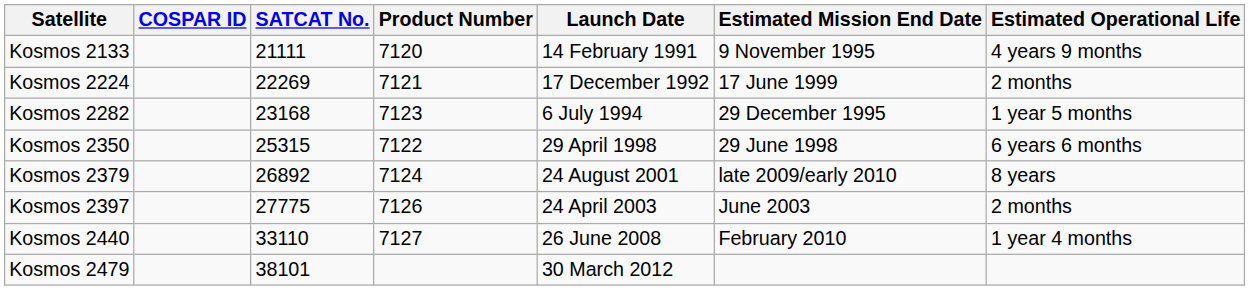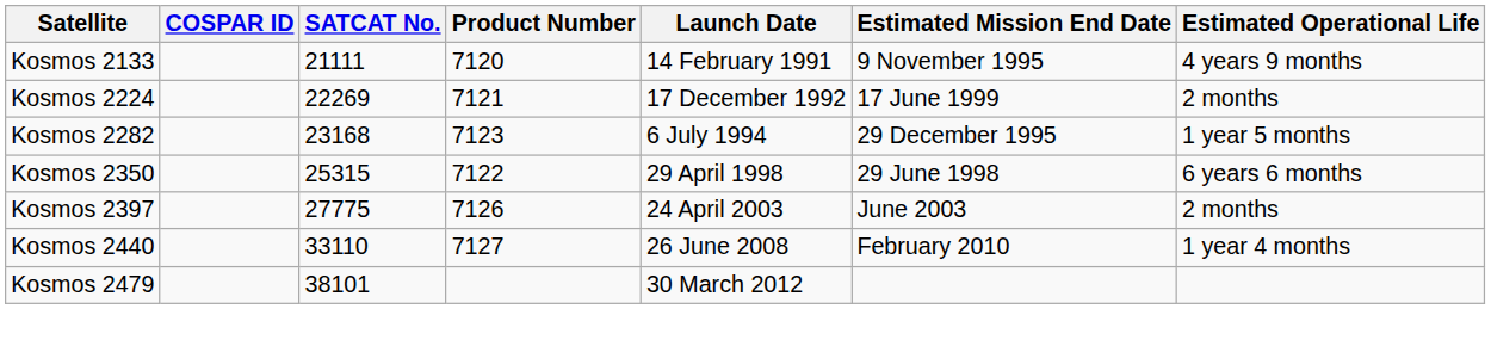- row: Kosmos 2379 | 26892 | 7124 | 24 August 2001 | late 2009/early 2010 | 8 years
